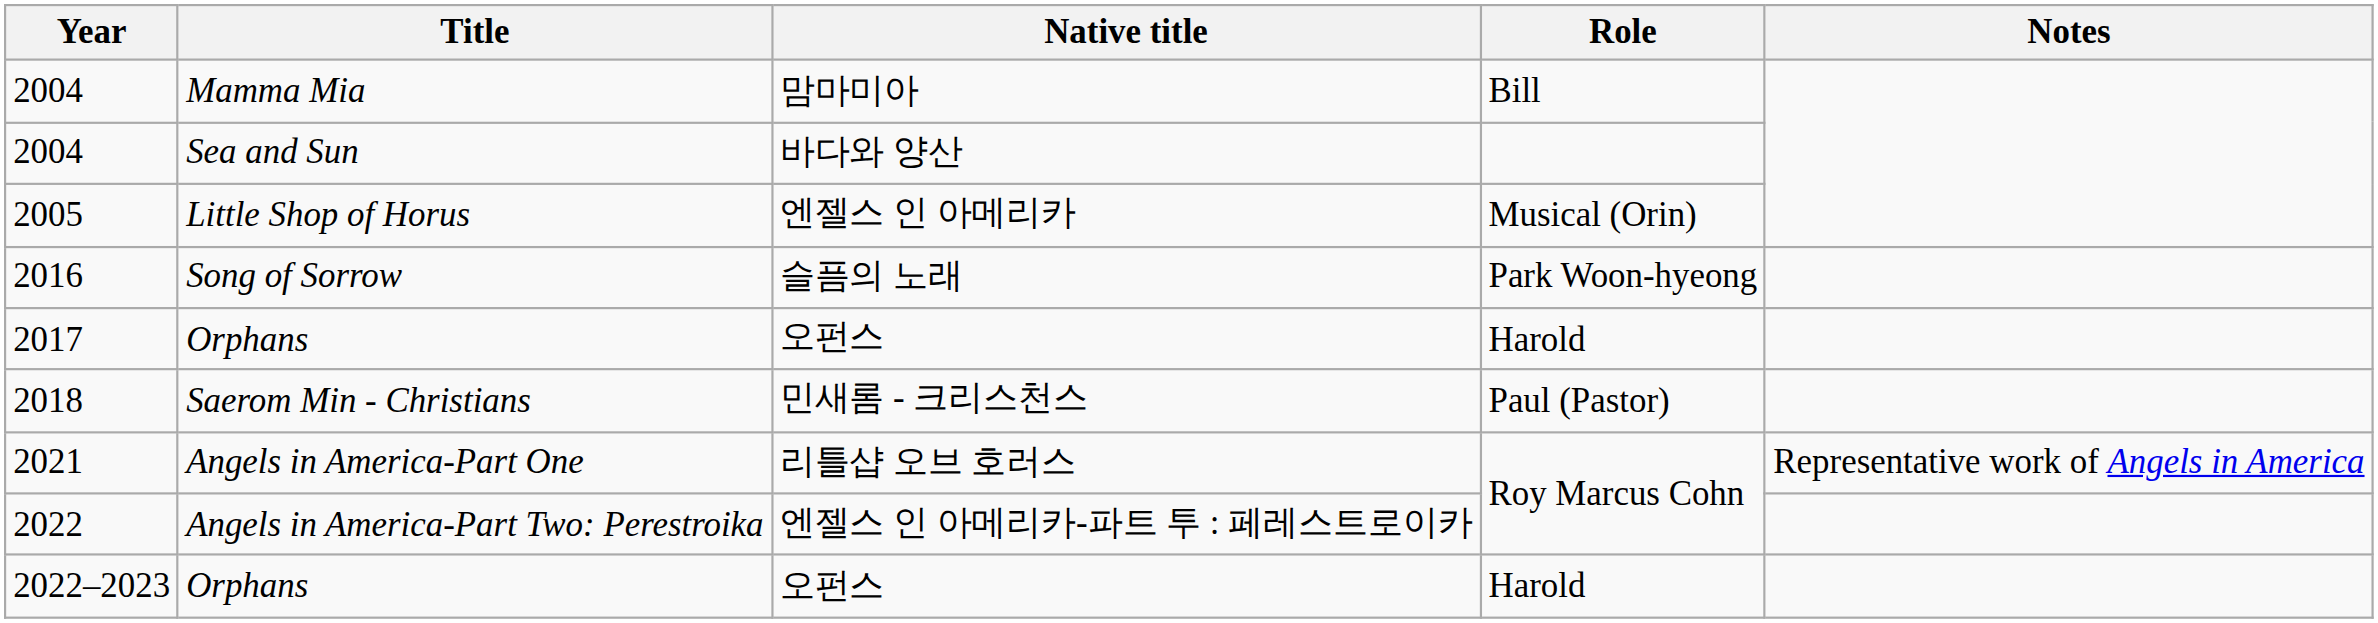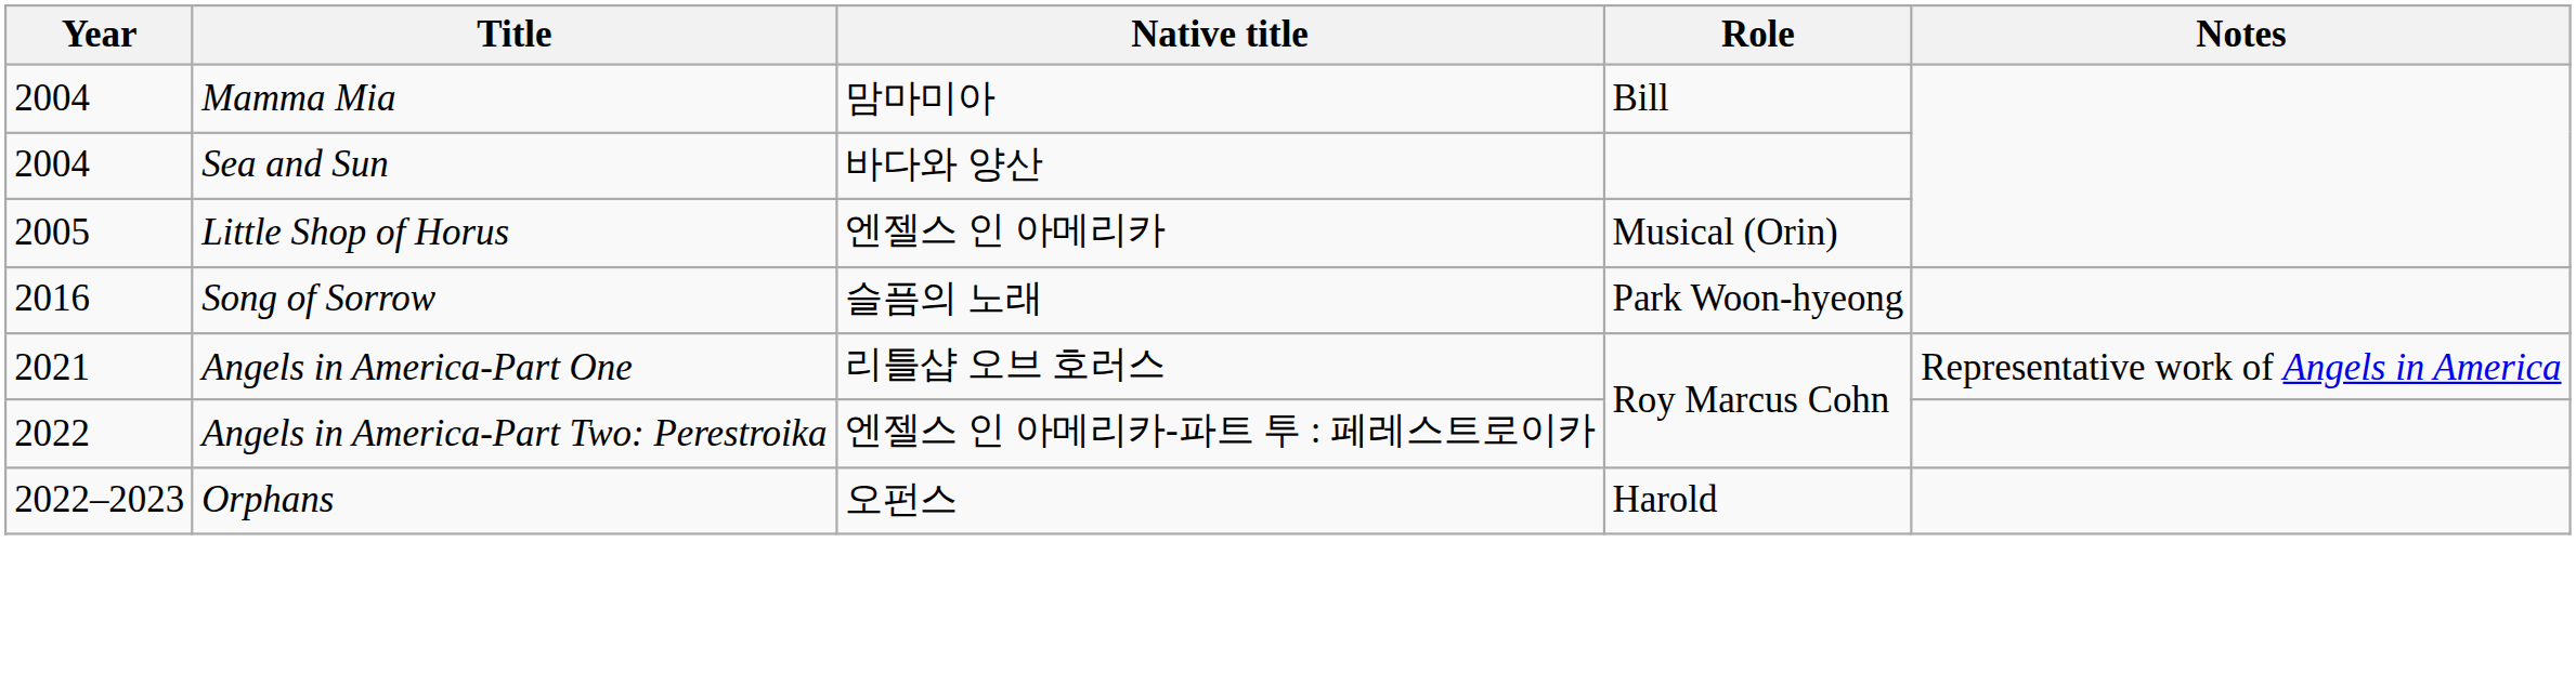- row: 2017 | Orphans | 오펀스 | Harold
- row: 2018 | Saerom Min - Christians | 민새롬 - 크리스천스 | Paul (Pastor)
